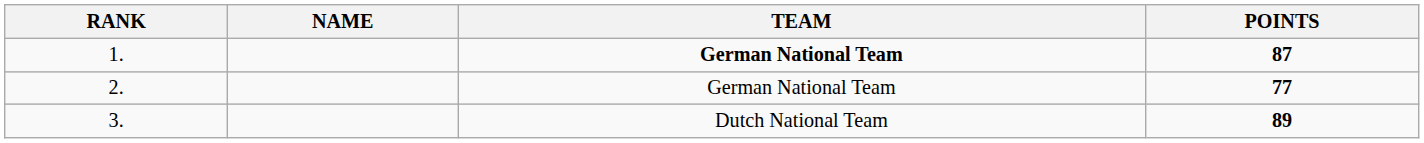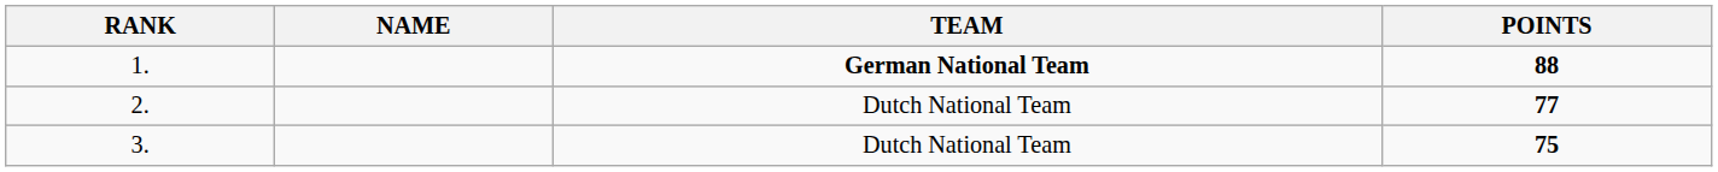1. | POINTS: 87 -> 88
2. | TEAM: German National Team -> Dutch National Team
3. | POINTS: 89 -> 75
